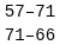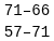rows swapped: 57–71 <-> 71–66
